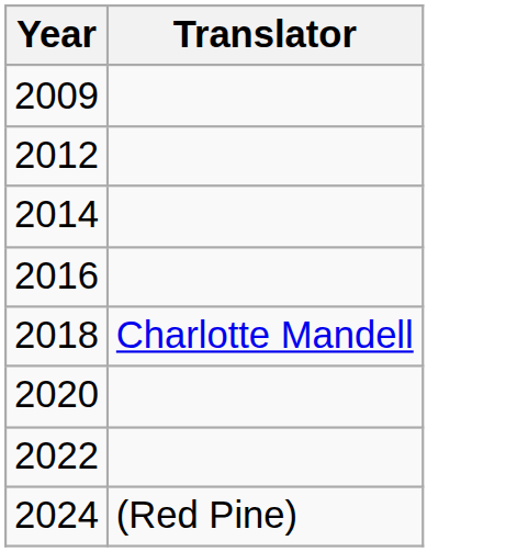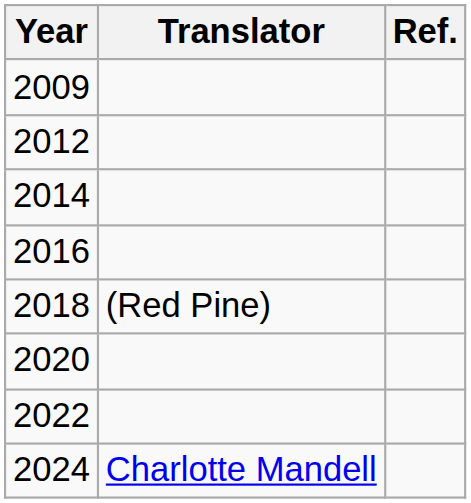+ column: Ref.
2018 | Translator: Charlotte Mandell -> (Red Pine)
2024 | Translator: (Red Pine) -> Charlotte Mandell
